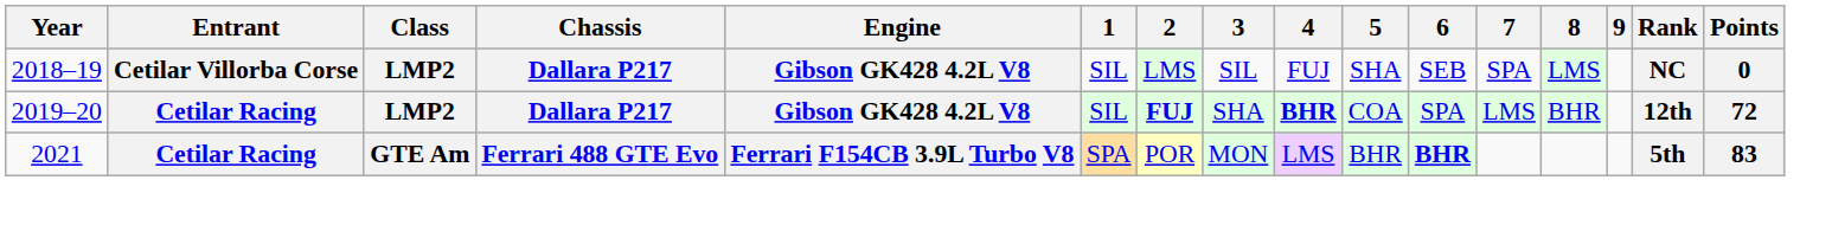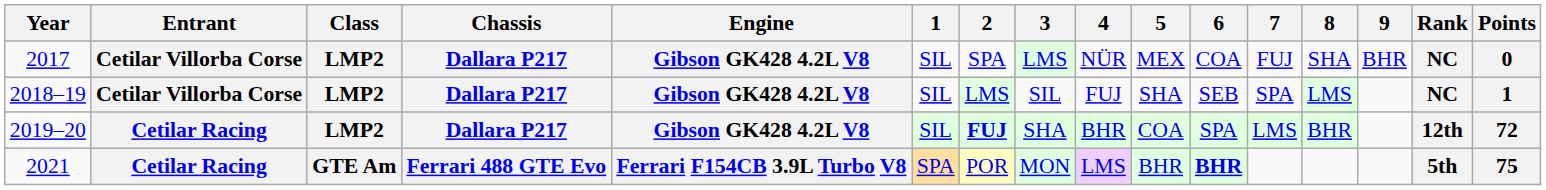+ row: 2017 | Cetilar Villorba Corse | LMP2 | Dallara P217 | Gibson GK428 4.2L V8 | SIL | SPA | LMS | NÜR | MEX | COA | FUJ | SHA | BHR | NC | 0
2018–19 | Points: 0 -> 1
2019–20 | 4: bold -> normal
2021 | Points: 83 -> 75
